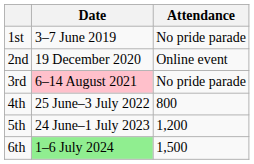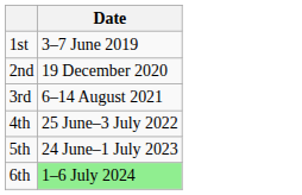- column: Attendance | No pride parade | Online event | No pride parade | 800 | 1,200 | 1,500
3rd | Date: pink background -> no background
